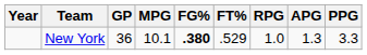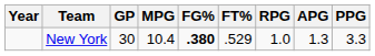New York | GP: 36 -> 30
New York | MPG: 10.1 -> 10.4
